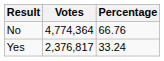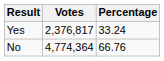rows swapped: Yes <-> No
